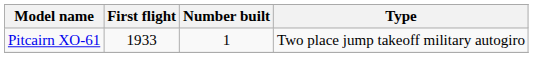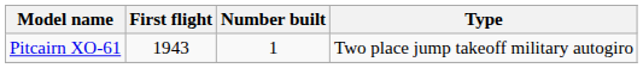Pitcairn XO-61 | First flight: 1933 -> 1943
